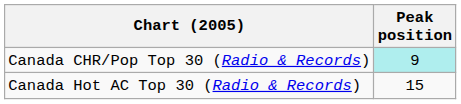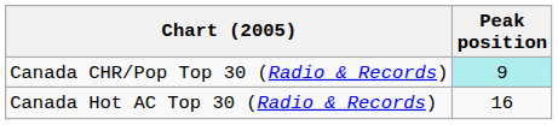Canada Hot AC Top 30 (Radio & Records) | Peak position: 15 -> 16
